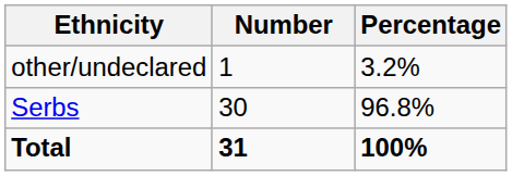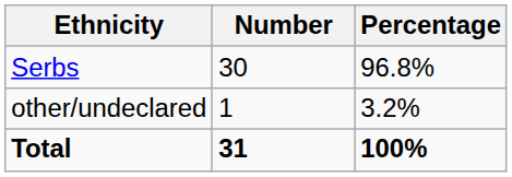rows swapped: Serbs <-> other/undeclared
